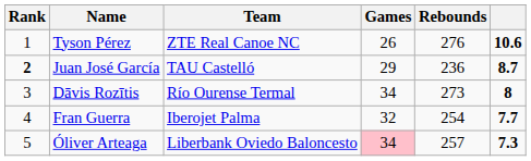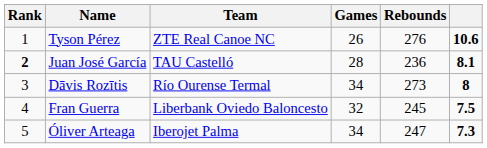Juan José García | Games: 29 -> 28
Juan José García | column 6: 8.7 -> 8.1
Fran Guerra | Team: Iberojet Palma -> Liberbank Oviedo Baloncesto
Fran Guerra | Rebounds: 254 -> 245
Fran Guerra | column 6: 7.7 -> 7.5
Óliver Arteaga | Team: Liberbank Oviedo Baloncesto -> Iberojet Palma
Óliver Arteaga | Games: pink background -> no background
Óliver Arteaga | Rebounds: 257 -> 247
